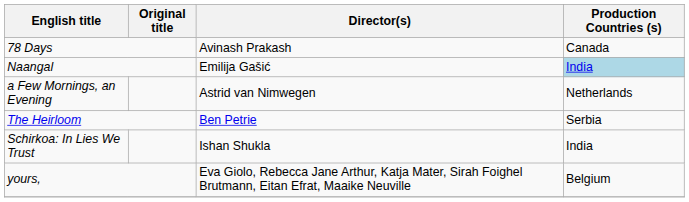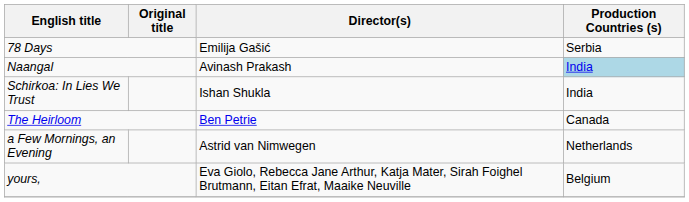78 Days | Director(s): Avinash Prakash -> Emilija Gašić
78 Days | Production Countries (s): Canada -> Serbia
Naangal | Director(s): Emilija Gašić -> Avinash Prakash
rows swapped: a Few Mornings, an Evening <-> Schirkoa: In Lies We Trust
The Heirloom | Production Countries (s): Serbia -> Canada
